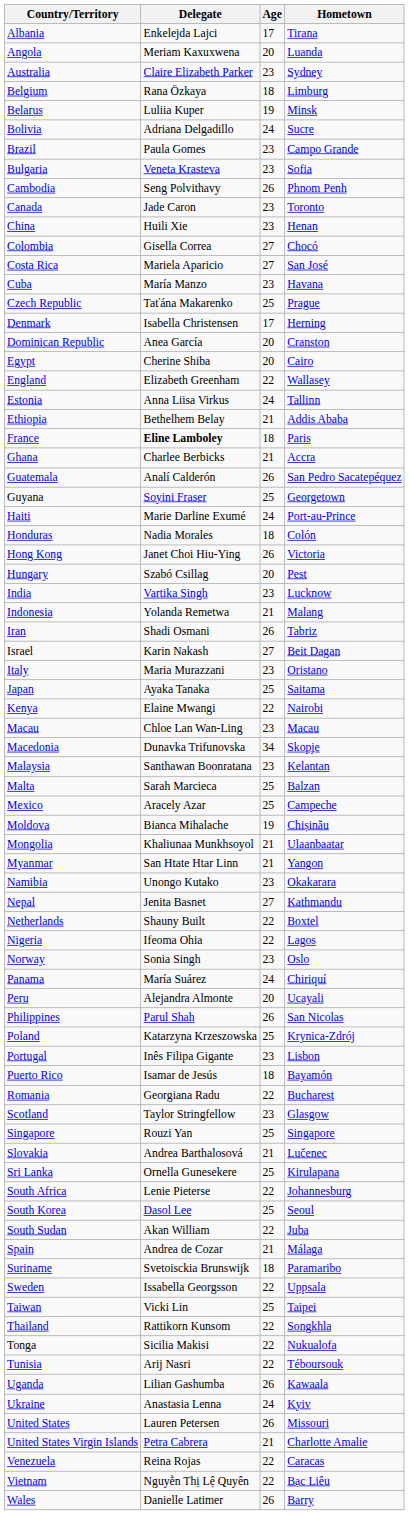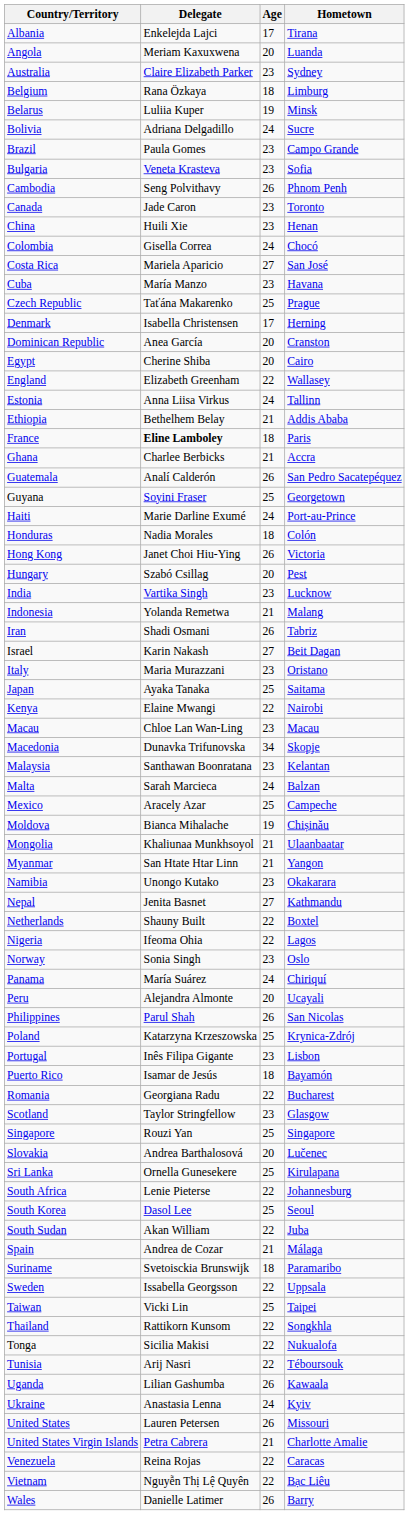Colombia | Age: 27 -> 24
Malta | Age: 25 -> 24
Slovakia | Age: 21 -> 20
